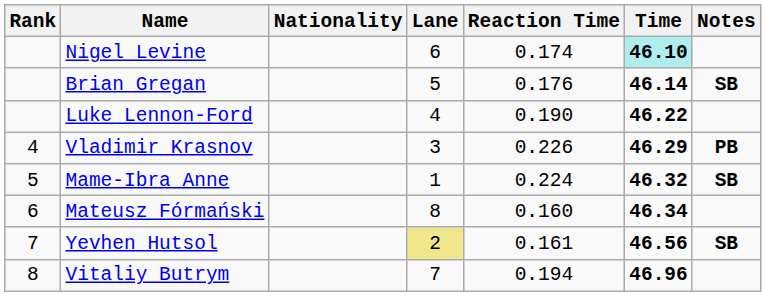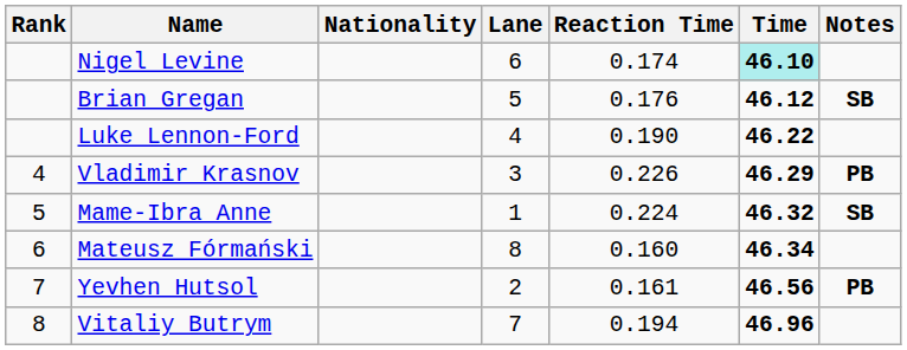Brian Gregan | Time: 46.14 -> 46.12
Yevhen Hutsol | Lane: khaki background -> no background
Yevhen Hutsol | Notes: SB -> PB
